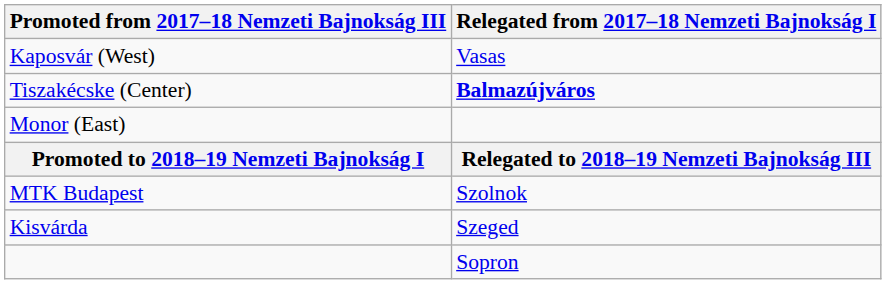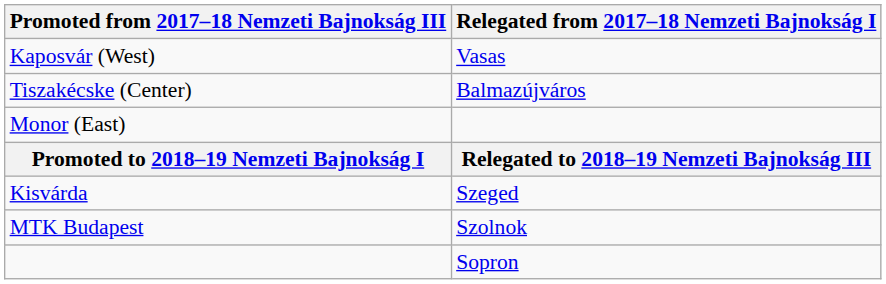Tiszakécske (Center) | Relegated from 2017–18 Nemzeti Bajnokság I: bold -> normal
rows swapped: MTK Budapest <-> Kisvárda
